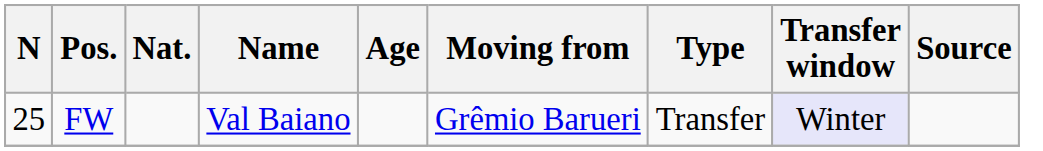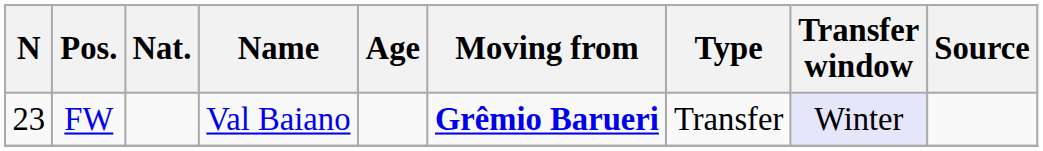FW | N: 25 -> 23
FW | Moving from: normal -> bold
